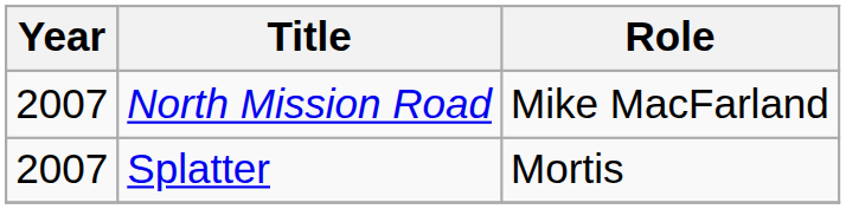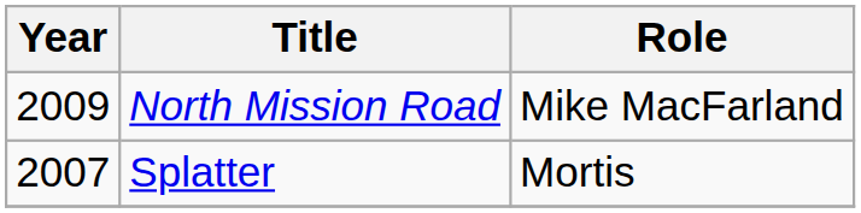North Mission Road | Year: 2007 -> 2009
